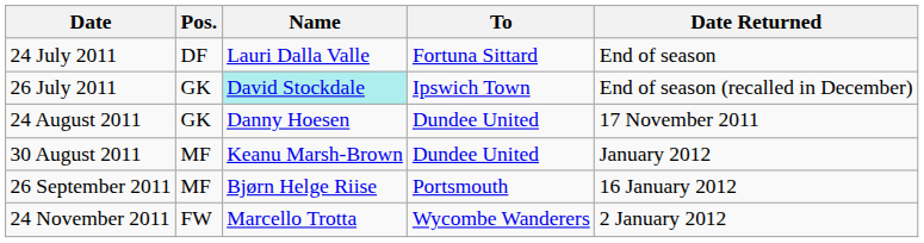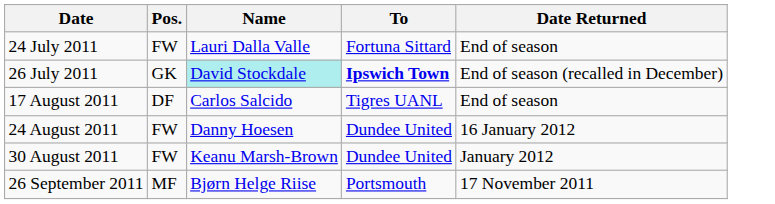24 July 2011 | Pos.: DF -> FW
26 July 2011 | To: normal -> bold
+ row: 17 August 2011 | DF | Carlos Salcido | Tigres UANL | End of season
24 August 2011 | Pos.: GK -> FW
24 August 2011 | Date Returned: 17 November 2011 -> 16 January 2012
30 August 2011 | Pos.: MF -> FW
26 September 2011 | Date Returned: 16 January 2012 -> 17 November 2011
- row: 24 November 2011 | FW | Marcello Trotta | Wycombe Wanderers | 2 January 2012
